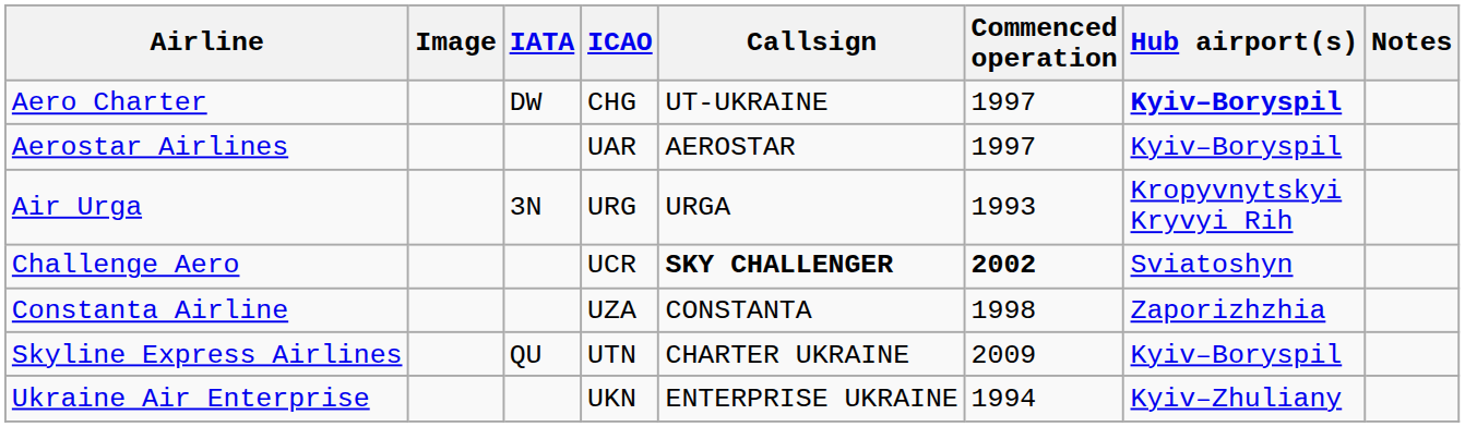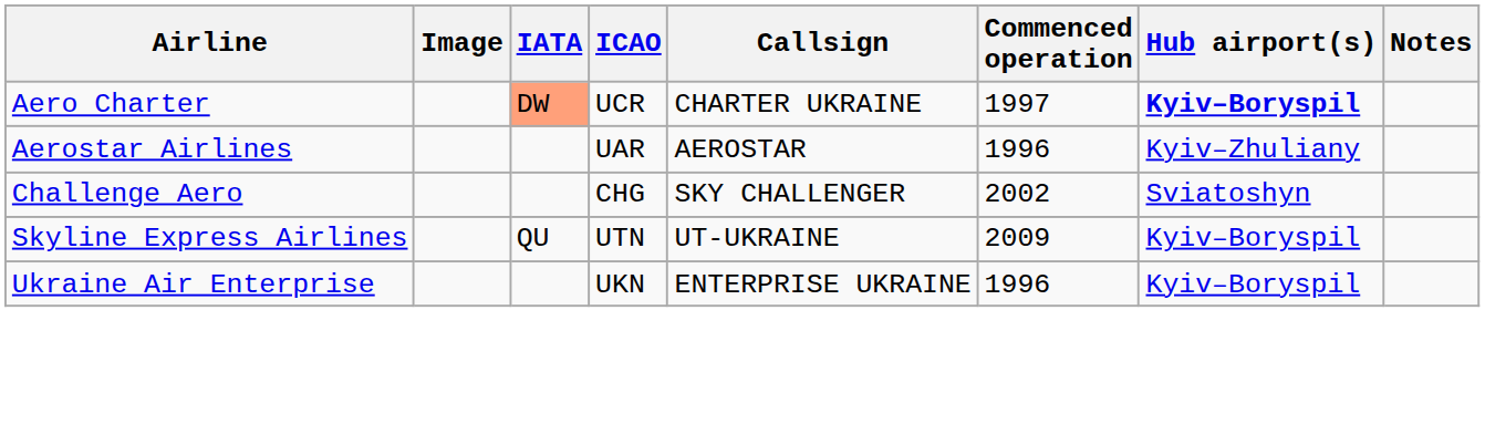Aero Charter | IATA: no background -> lightsalmon background
Aero Charter | ICAO: CHG -> UCR
Aero Charter | Callsign: UT-UKRAINE -> CHARTER UKRAINE
Aerostar Airlines | Commenced operation: 1997 -> 1996
Aerostar Airlines | Hub airport(s): Kyiv–Boryspil -> Kyiv–Zhuliany
- row: Air Urga | 3N | URG | URGA | 1993 | Kropyvnytskyi Kryvyi Rih
Challenge Aero | ICAO: UCR -> CHG
Challenge Aero | Callsign: bold -> normal
Challenge Aero | Commenced operation: bold -> normal
- row: Constanta Airline | UZA | CONSTANTA | 1998 | Zaporizhzhia
Skyline Express Airlines | Callsign: CHARTER UKRAINE -> UT-UKRAINE
Ukraine Air Enterprise | Commenced operation: 1994 -> 1996
Ukraine Air Enterprise | Hub airport(s): Kyiv–Zhuliany -> Kyiv–Boryspil
